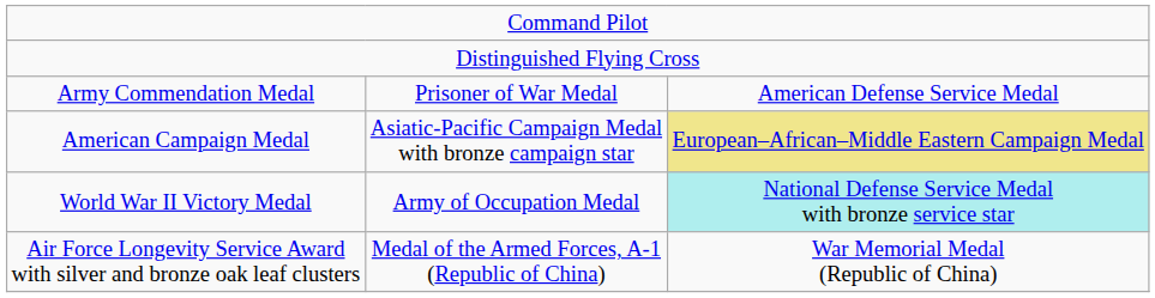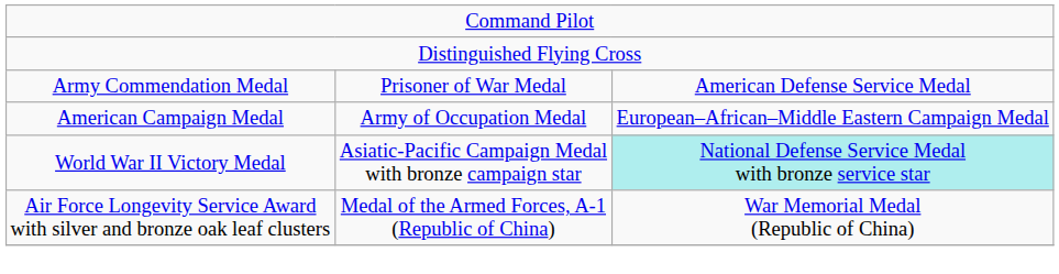American Campaign Medal | column 2: Asiatic-Pacific Campaign Medal with bronze campaign star -> Army of Occupation Medal
American Campaign Medal | column 3: khaki background -> no background
World War II Victory Medal | column 2: Army of Occupation Medal -> Asiatic-Pacific Campaign Medal with bronze campaign star
